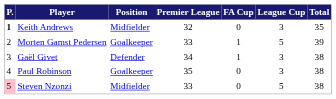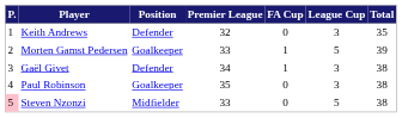Keith Andrews | P.: bold -> normal
Keith Andrews | Position: Midfielder -> Defender
